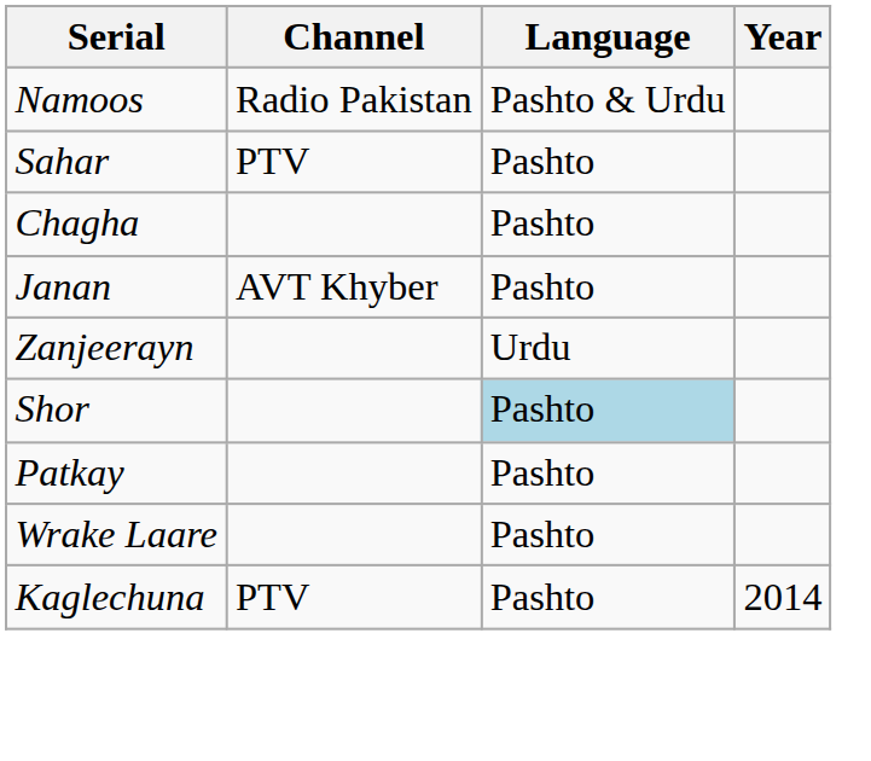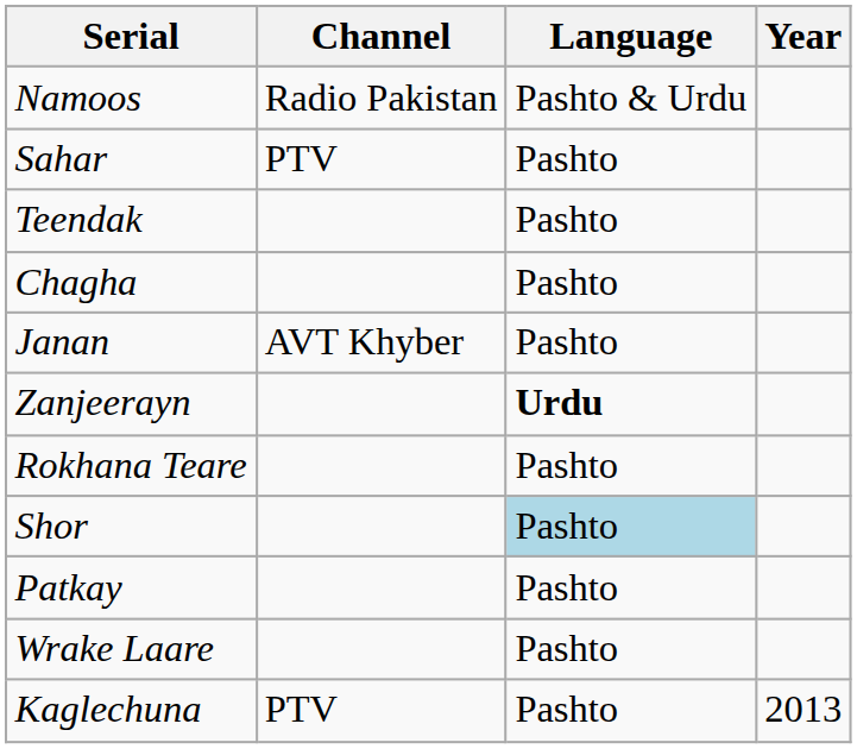+ row: Teendak | Pashto
Zanjeerayn | Language: normal -> bold
+ row: Rokhana Teare | Pashto
Kaglechuna | Year: 2014 -> 2013
